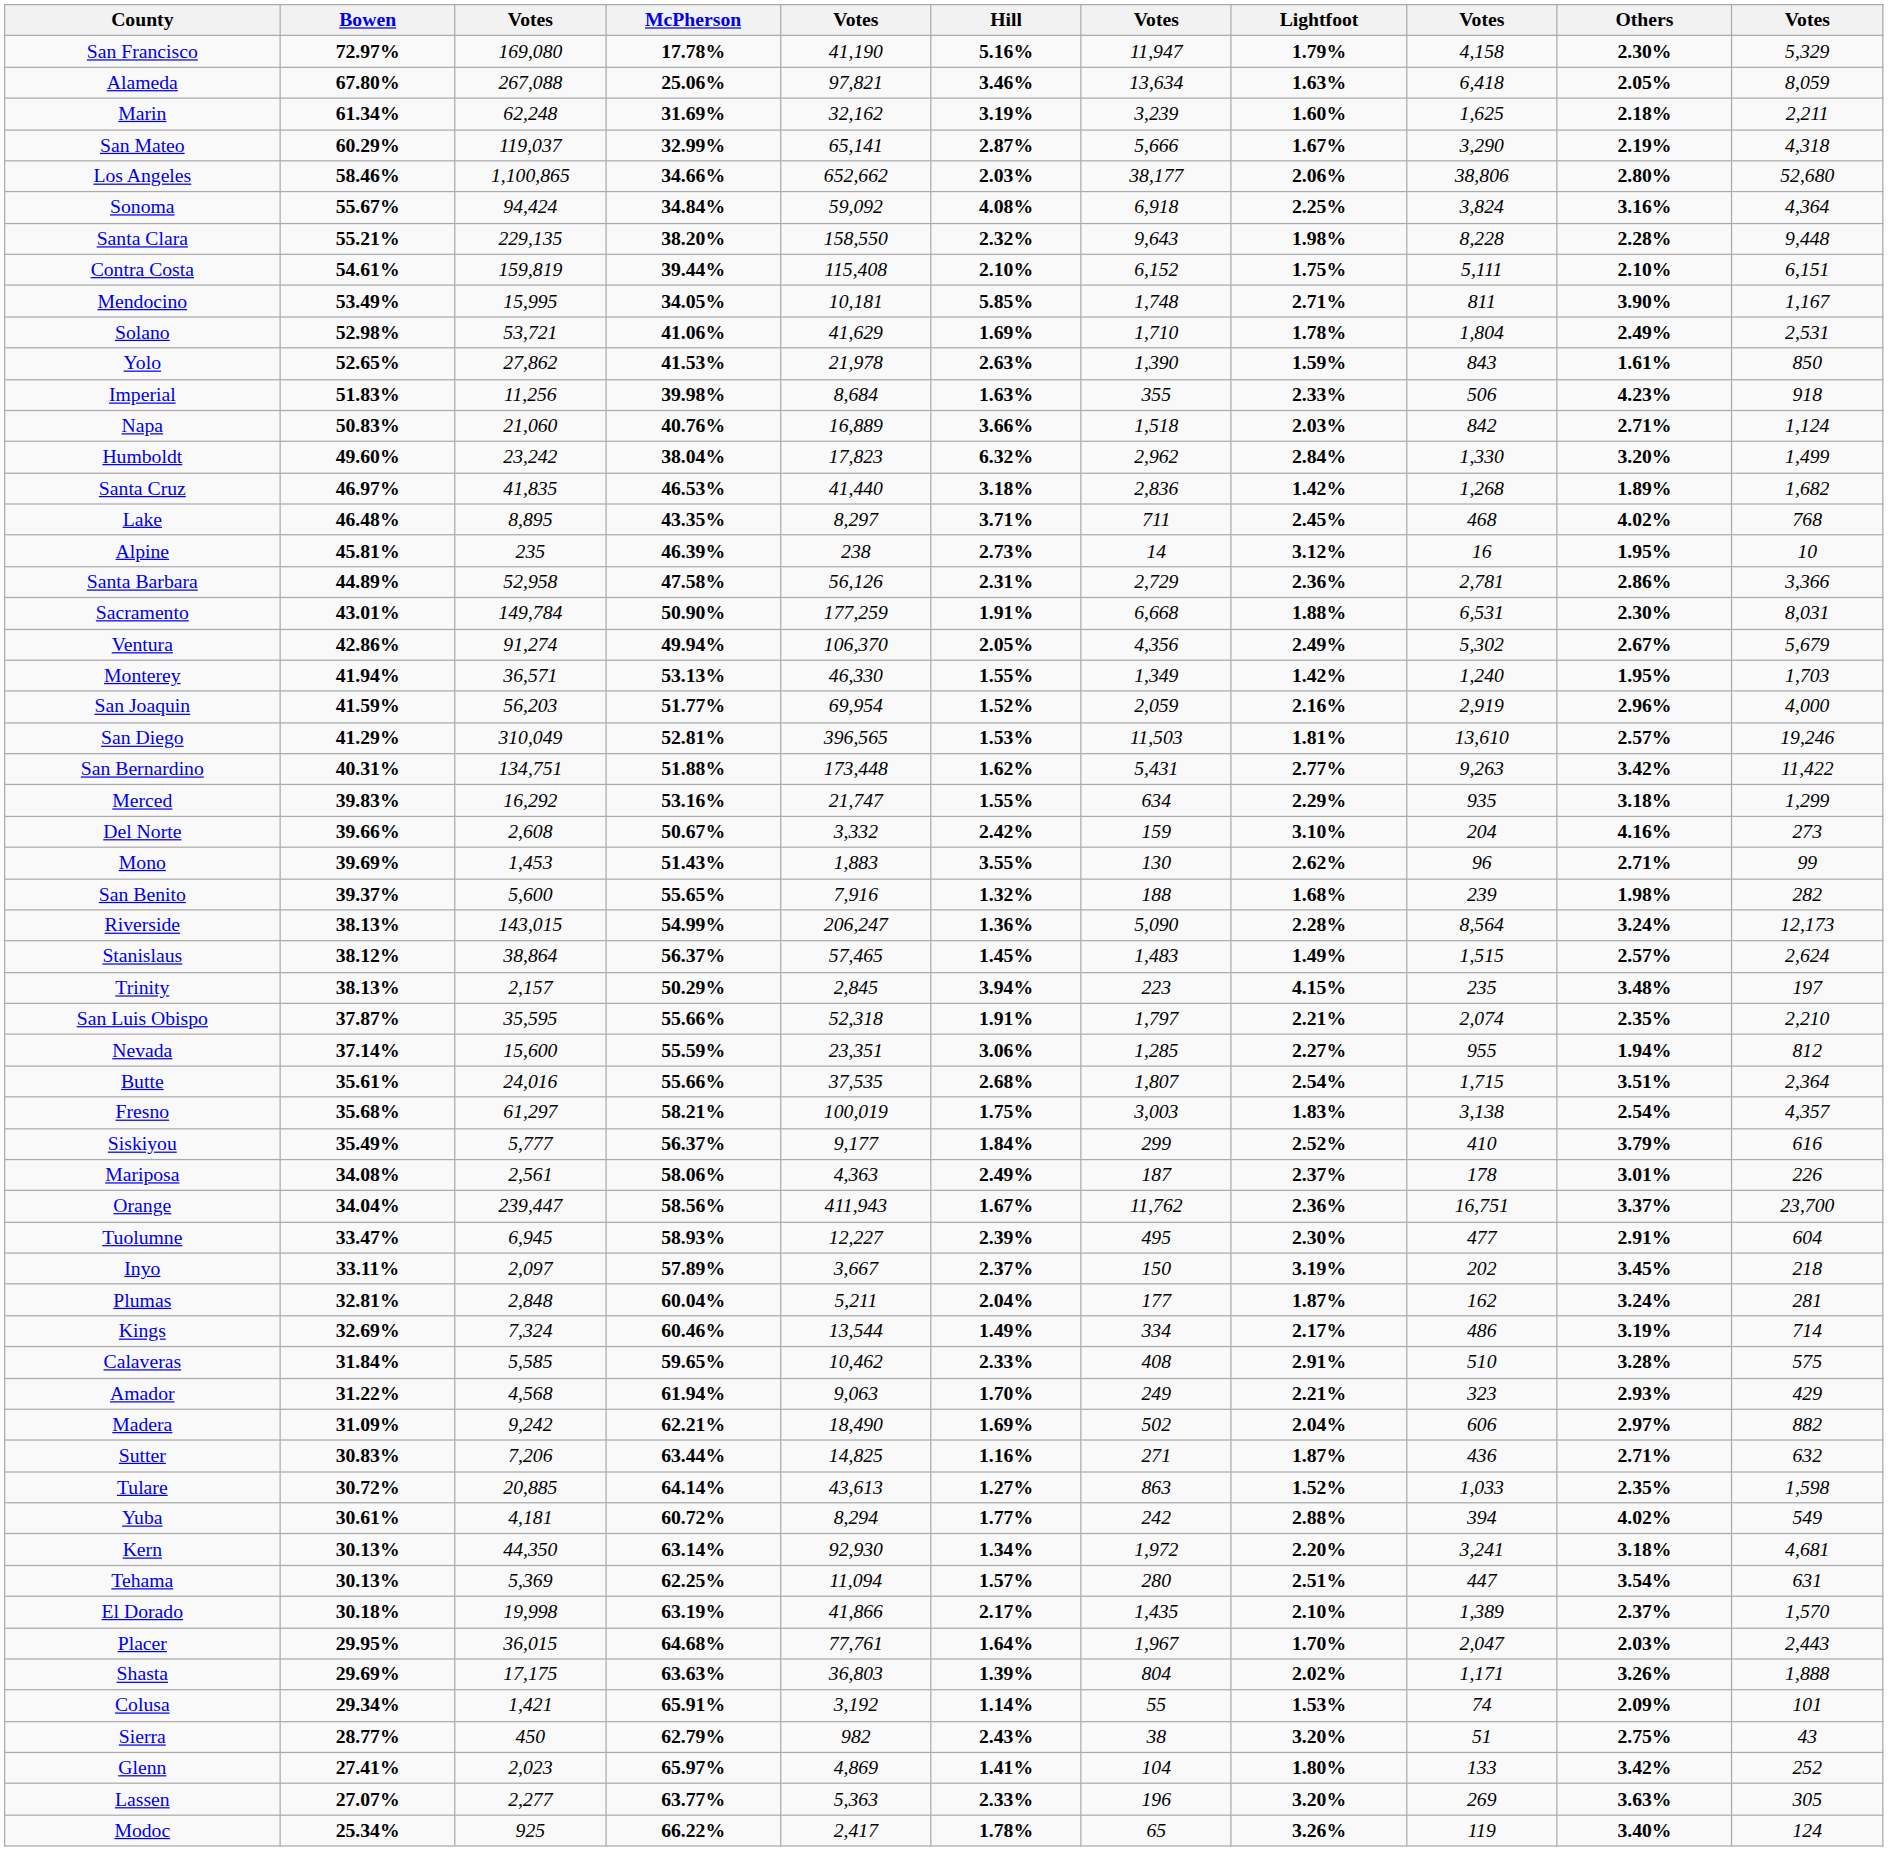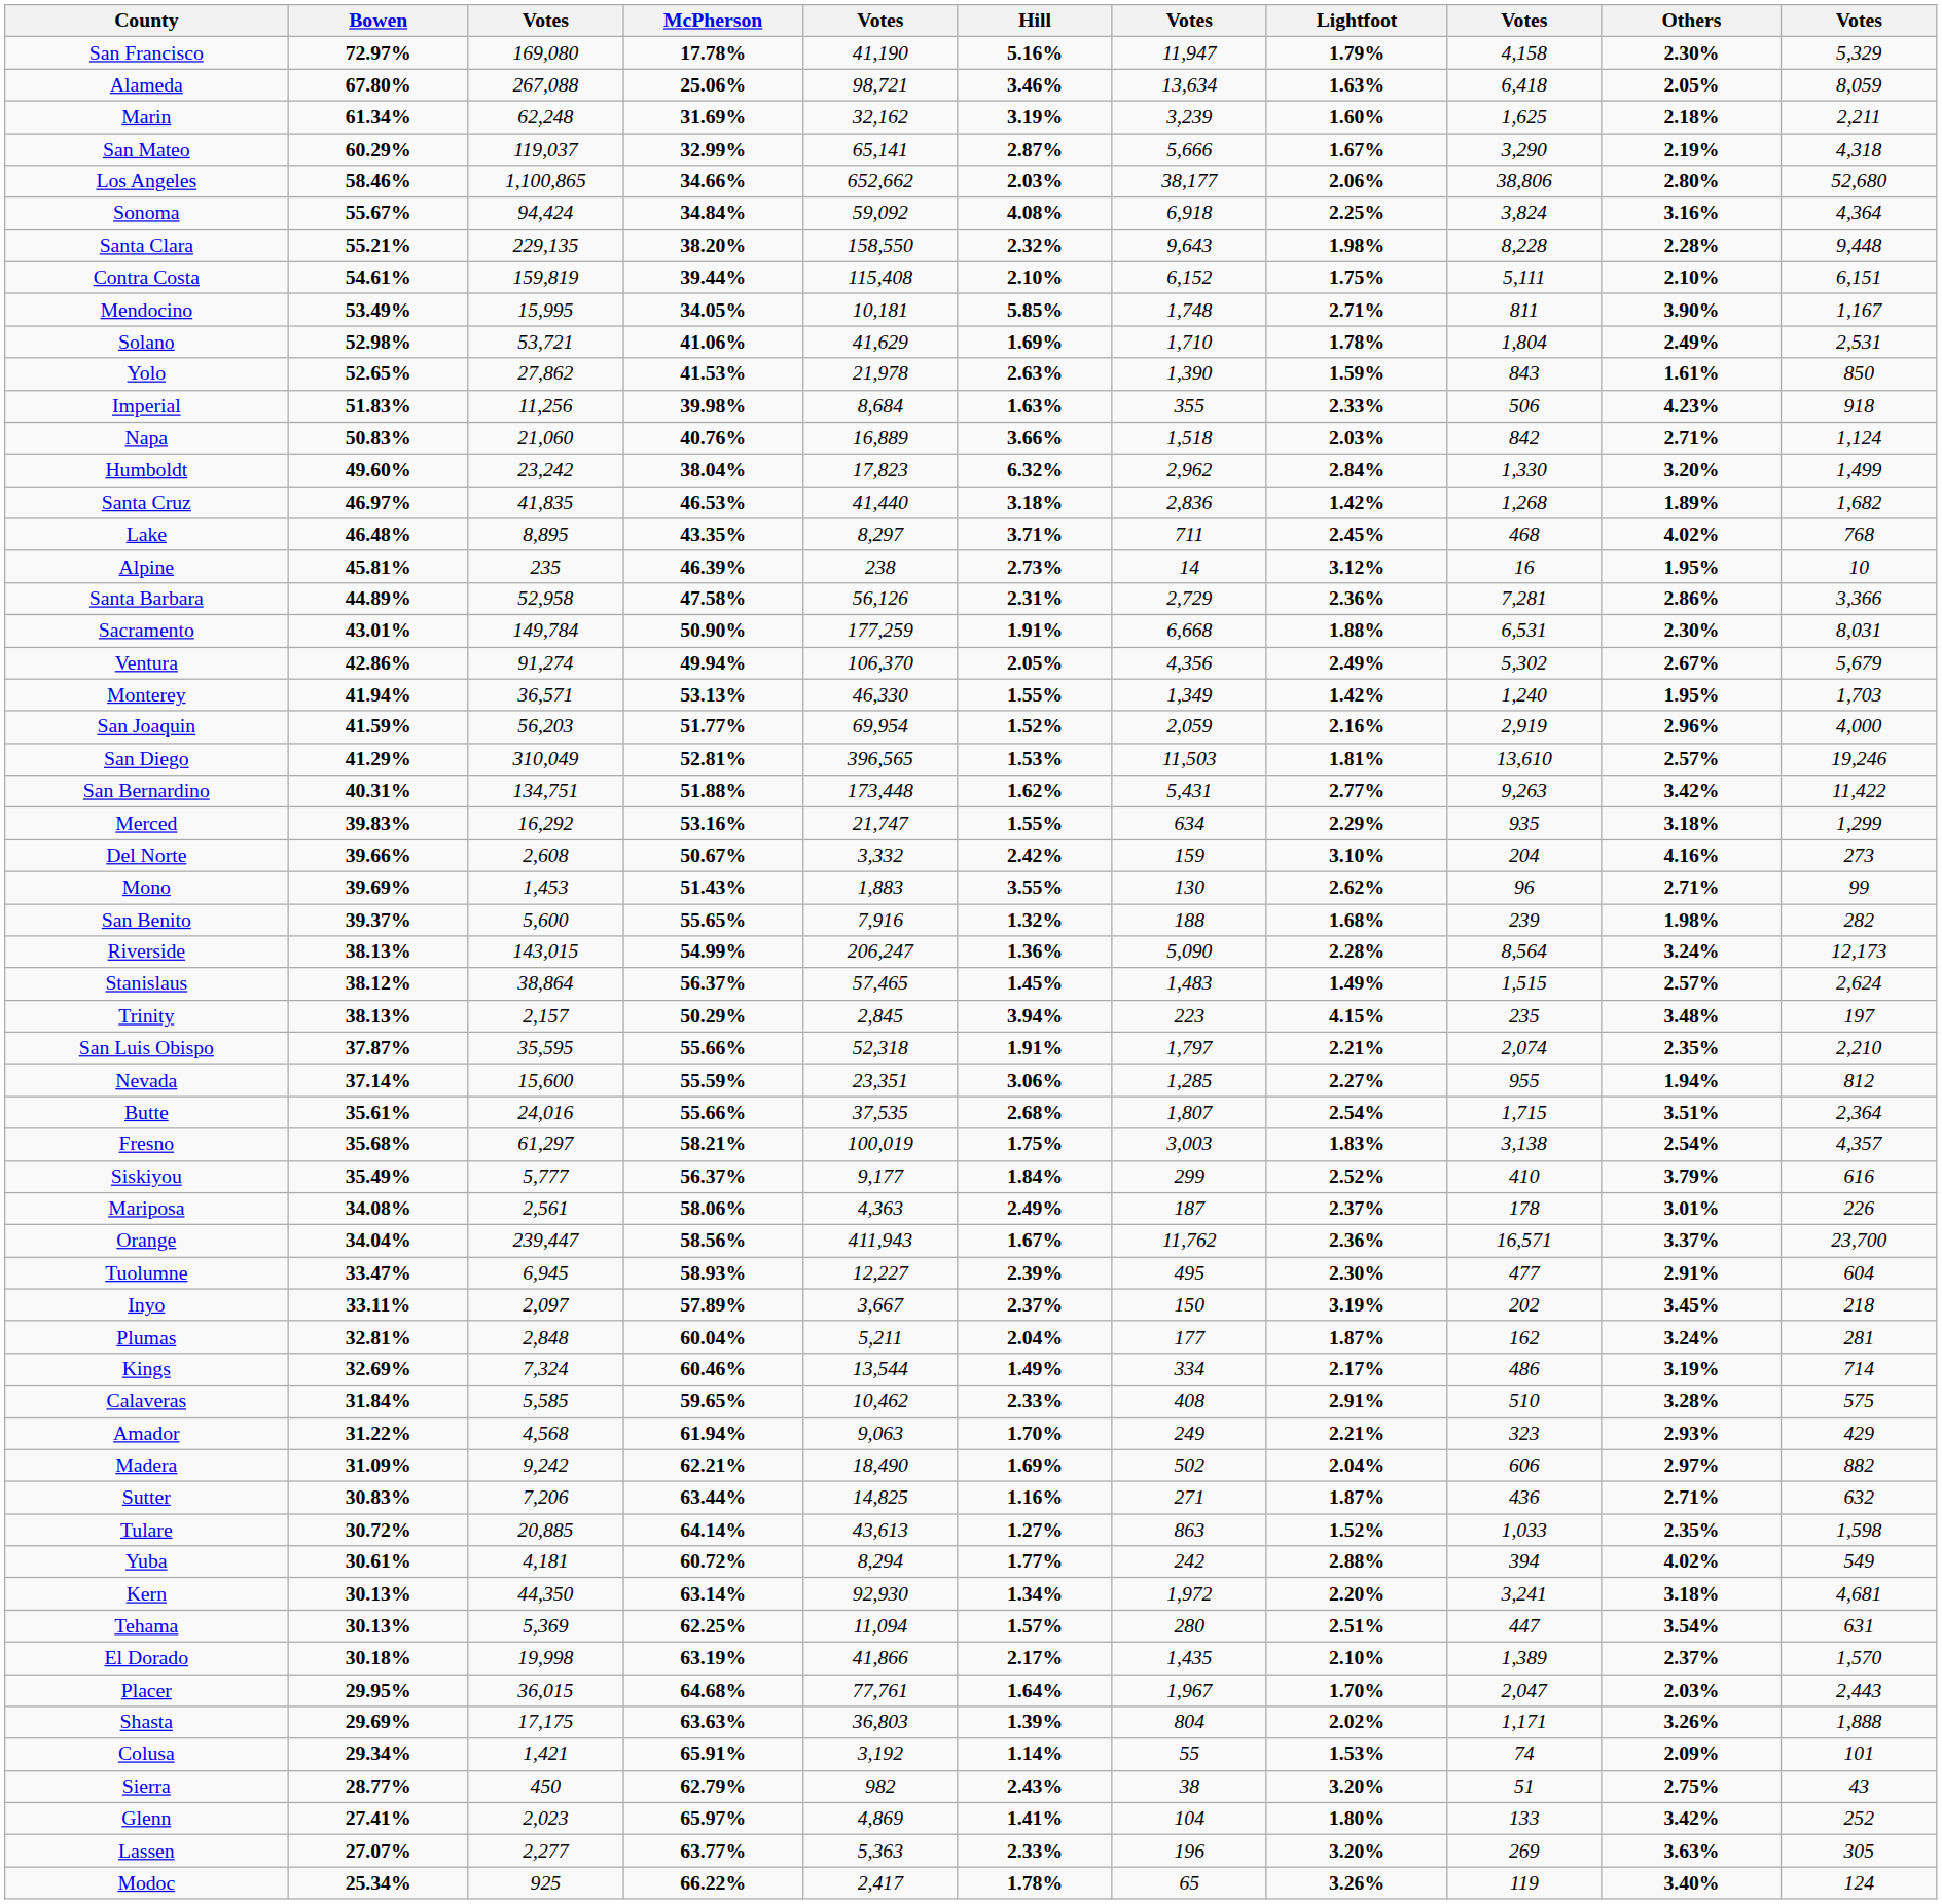Alameda | column 5: 97,821 -> 98,721
Santa Barbara | column 9: 2,781 -> 7,281
Orange | column 9: 16,751 -> 16,571
